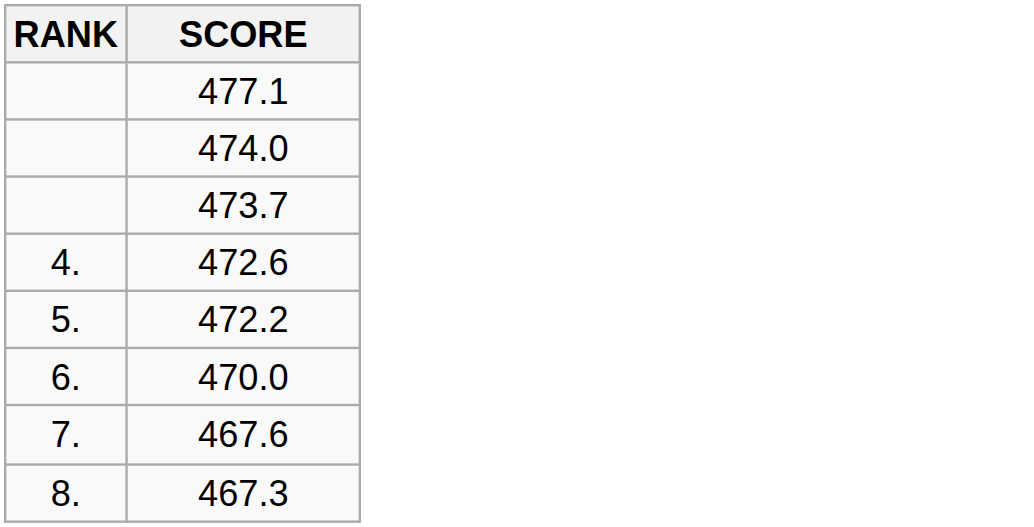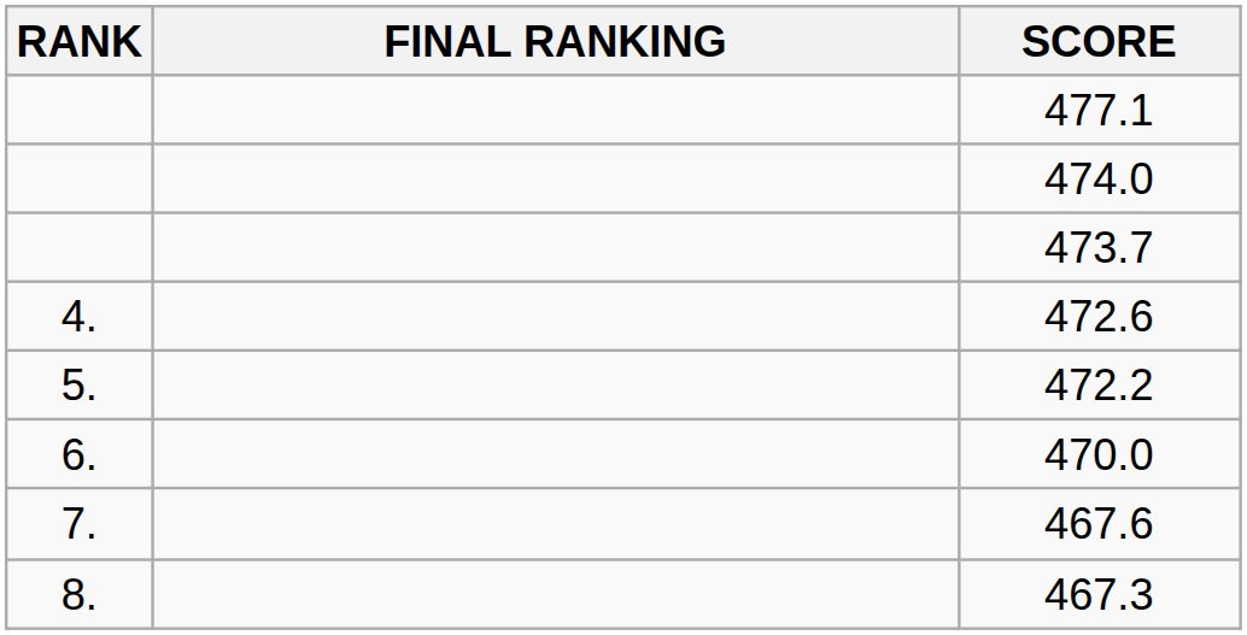+ column: FINAL RANKING
